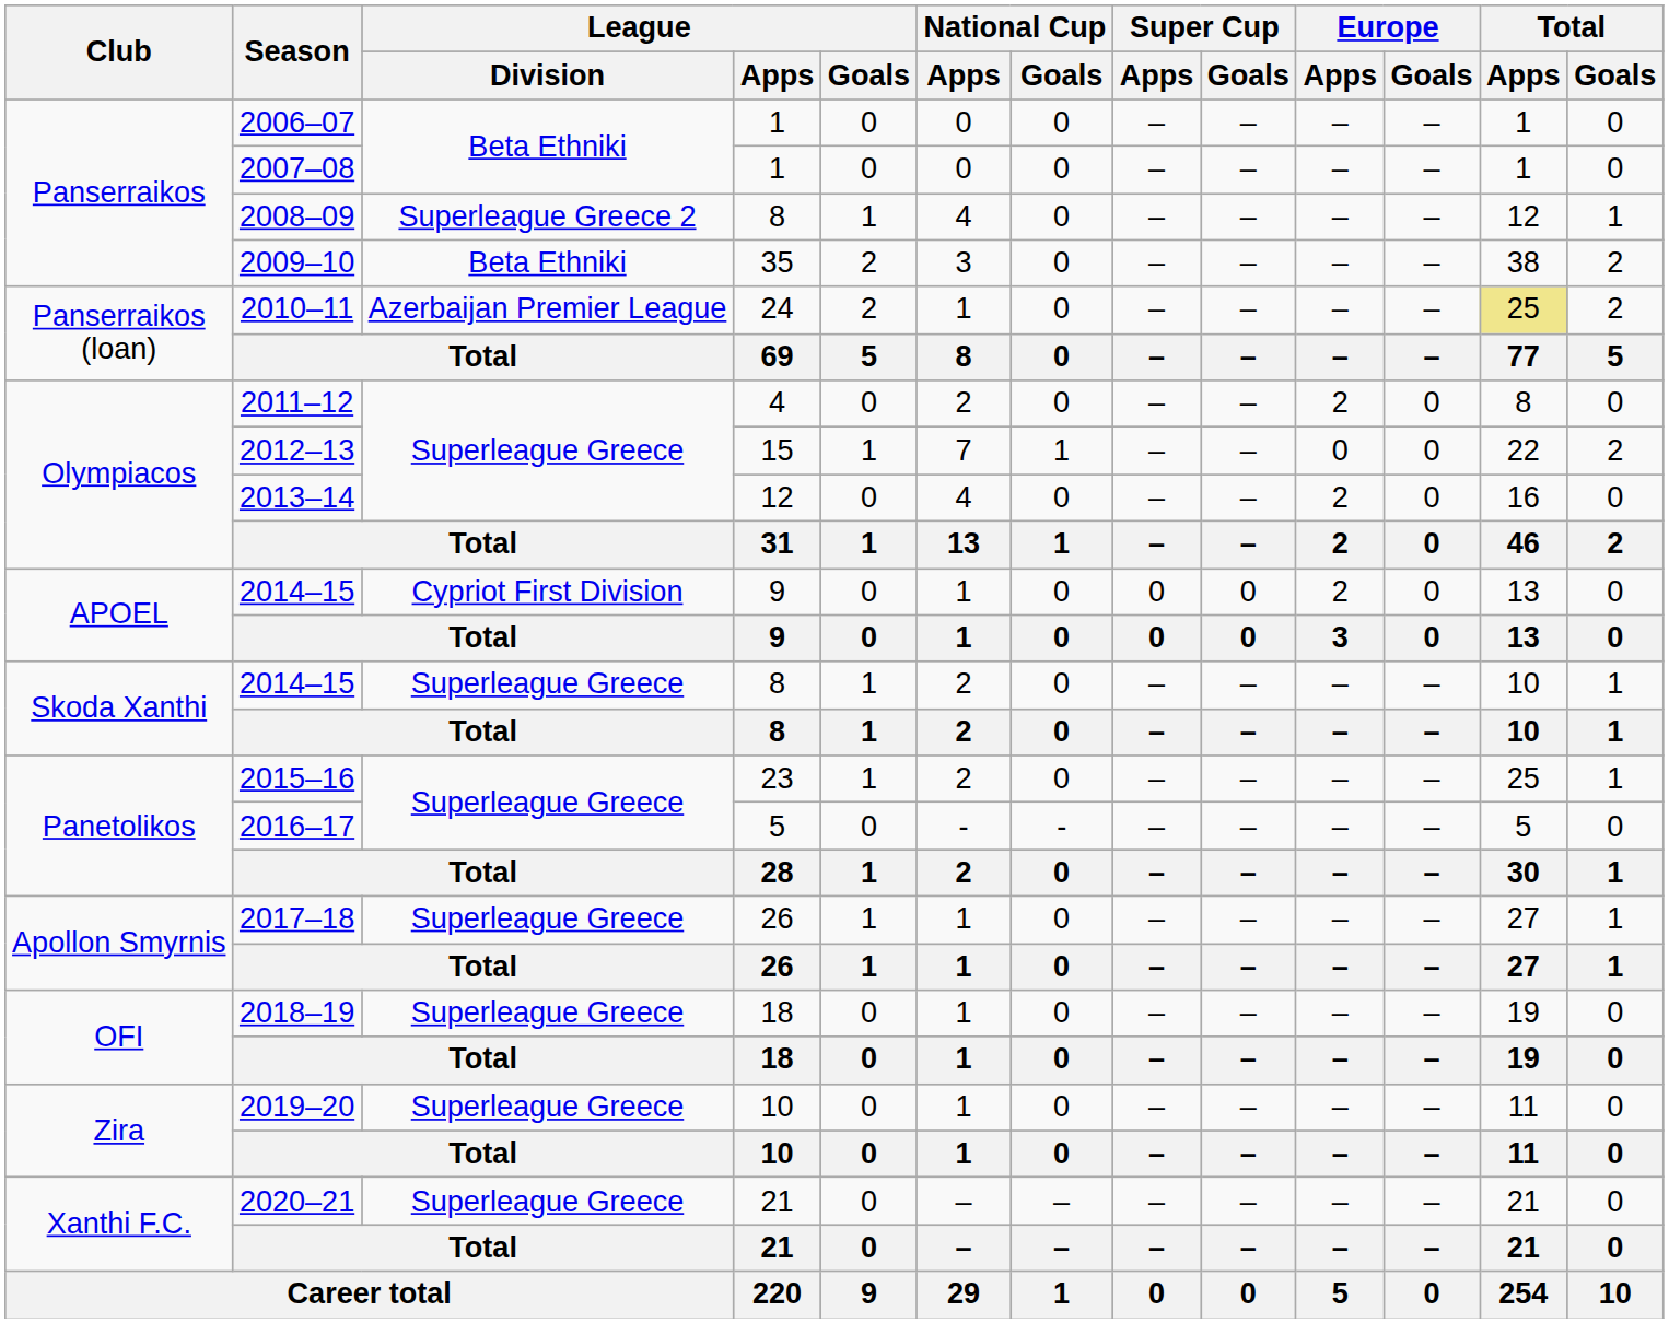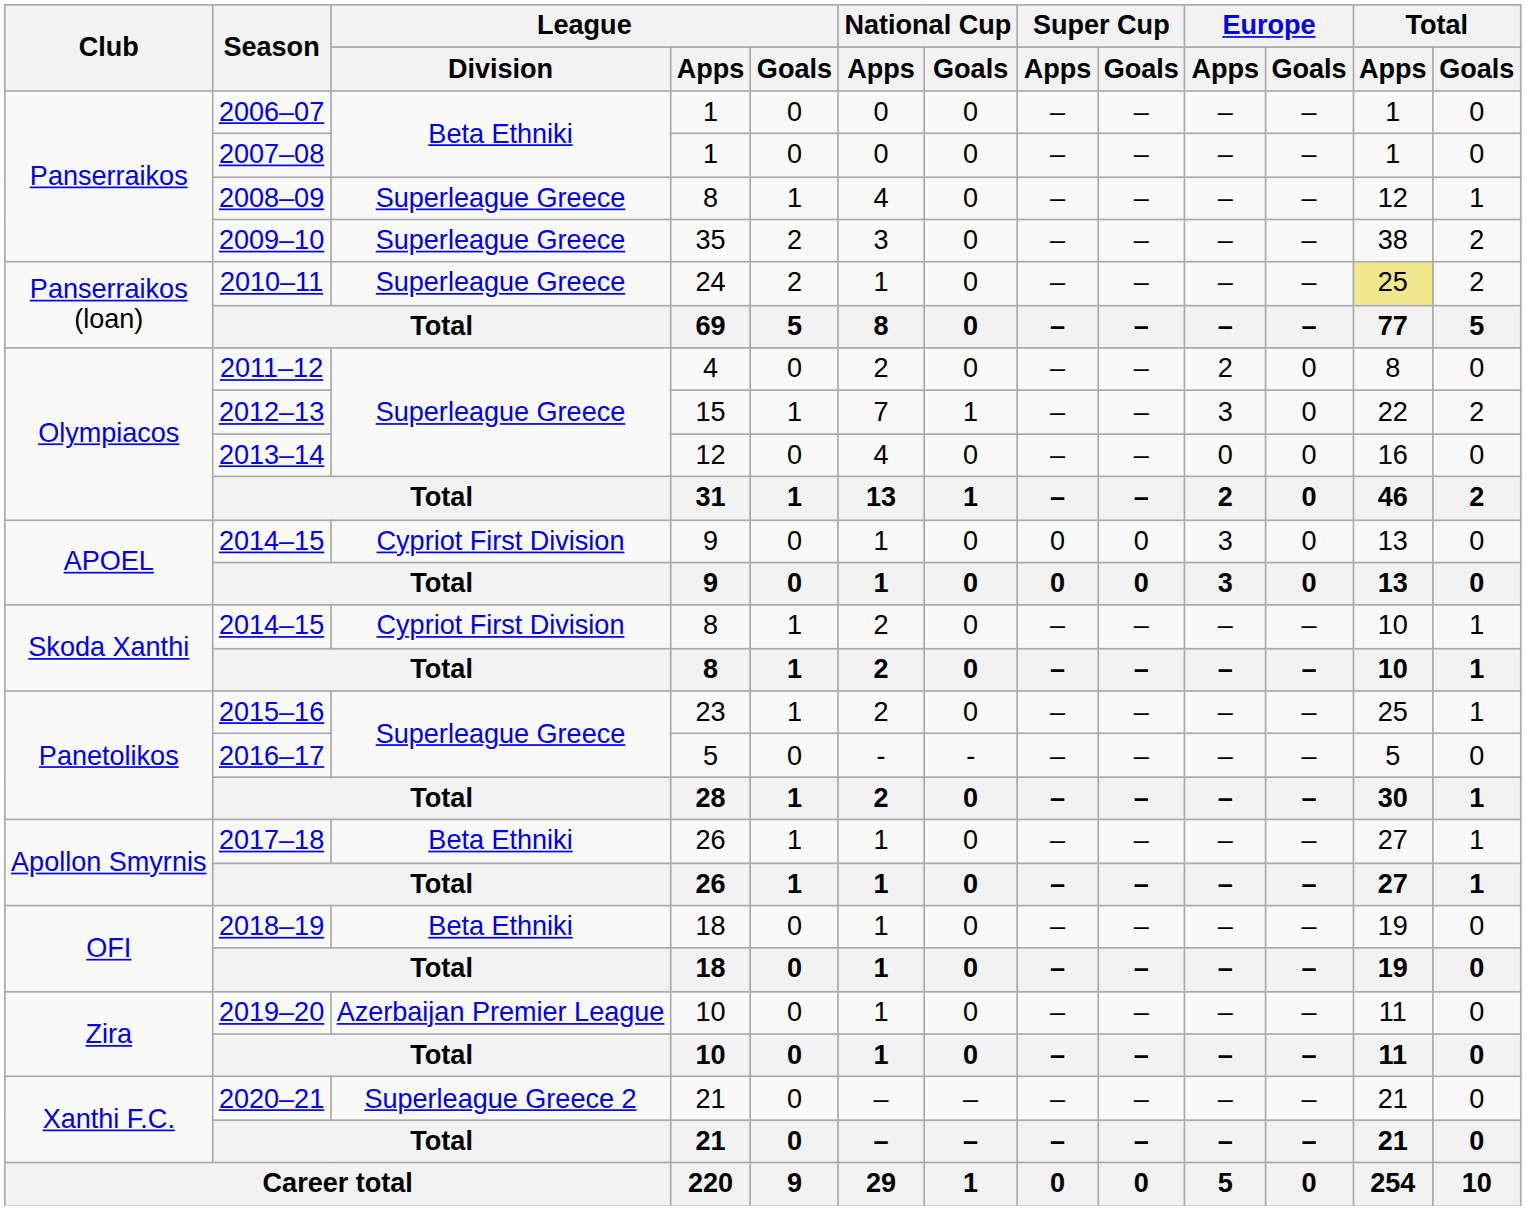2008–09 | League / Division: Superleague Greece 2 -> Superleague Greece
2009–10 | League / Division: Beta Ethniki -> Superleague Greece
2010–11 | League / Division: Azerbaijan Premier League -> Superleague Greece
2012–13 | Europe / Apps: 0 -> 3
2013–14 | Europe / Apps: 2 -> 0
2014–15 / 9 | Europe / Apps: 2 -> 3
2014–15 / 8 | League / Division: Superleague Greece -> Cypriot First Division
2017–18 | League / Division: Superleague Greece -> Beta Ethniki
2018–19 | League / Division: Superleague Greece -> Beta Ethniki
2019–20 | League / Division: Superleague Greece -> Azerbaijan Premier League
2020–21 | League / Division: Superleague Greece -> Superleague Greece 2
